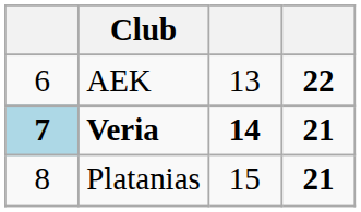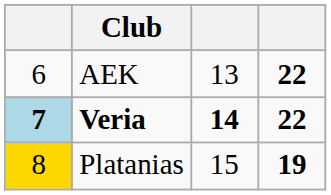Veria | column 4: 21 -> 22
Platanias | column 1: no background -> gold background
Platanias | column 4: 21 -> 19
